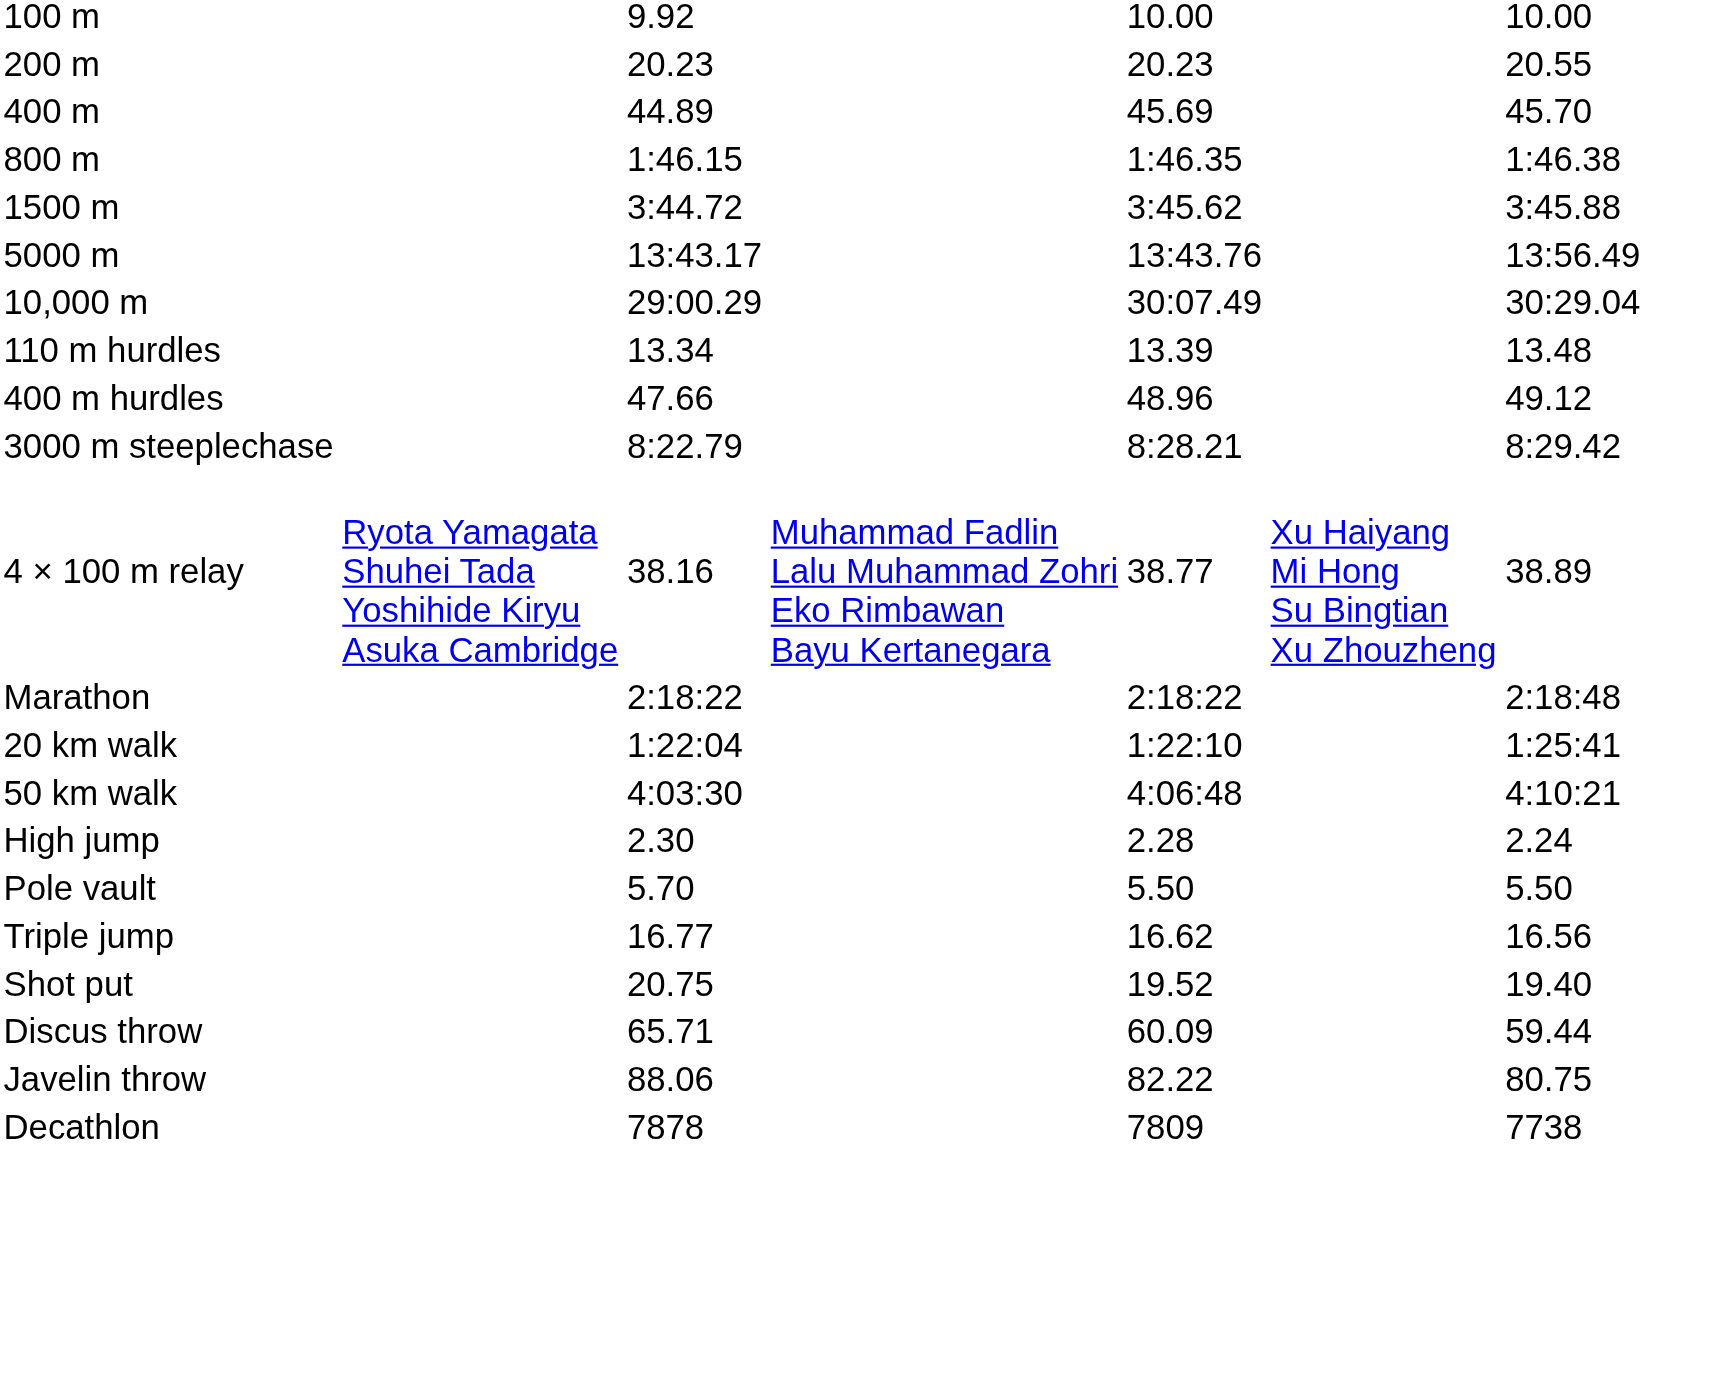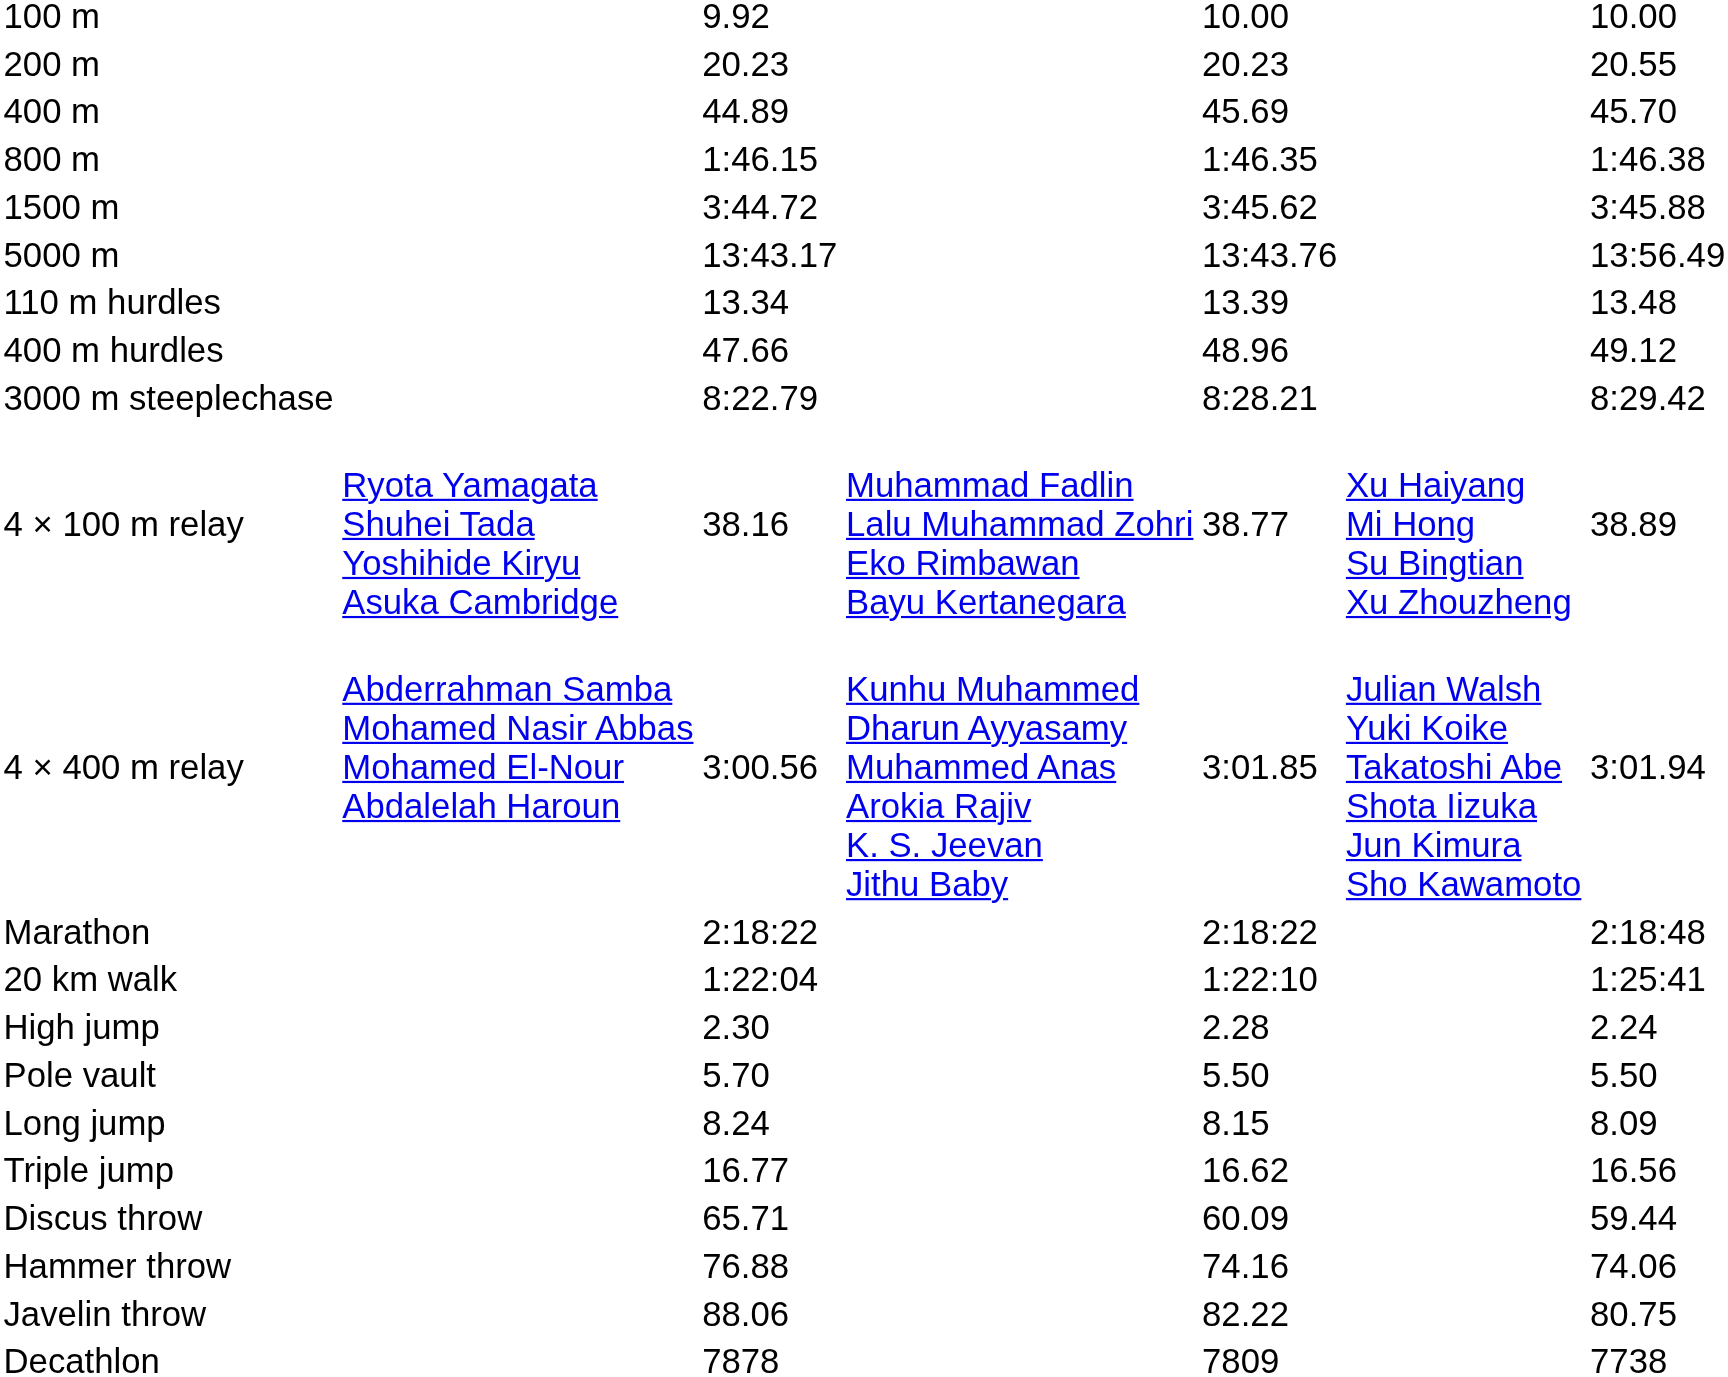- row: 10,000 m | 29:00.29 | 30:07.49 | 30:29.04
+ row: 4 × 400 m relay | Abderrahman Samba Mohamed Nasir Abbas Mohamed El-Nour Abdalelah Haroun | 3:00.56 | Kunhu Muhammed Dharun Ayyasamy Muhammed Anas Arokia Rajiv K. S. Jeevan Jithu Baby | 3:01.85 | Julian Walsh Yuki Koike Takatoshi Abe Shota Iizuka Jun Kimura Sho Kawamoto | 3:01.94
- row: 50 km walk | 4:03:30 | 4:06:48 | 4:10:21
+ row: Long jump | 8.24 | 8.15 | 8.09
- row: Shot put | 20.75 | 19.52 | 19.40
+ row: Hammer throw | 76.88 | 74.16 | 74.06
